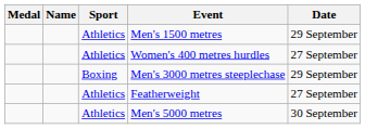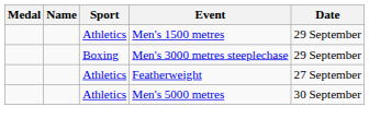- row: Athletics | Women's 400 metres hurdles | 27 September
